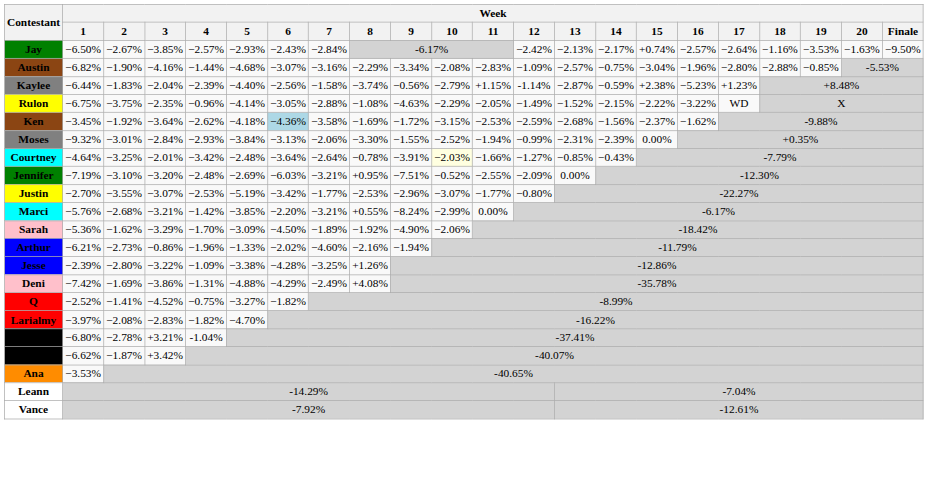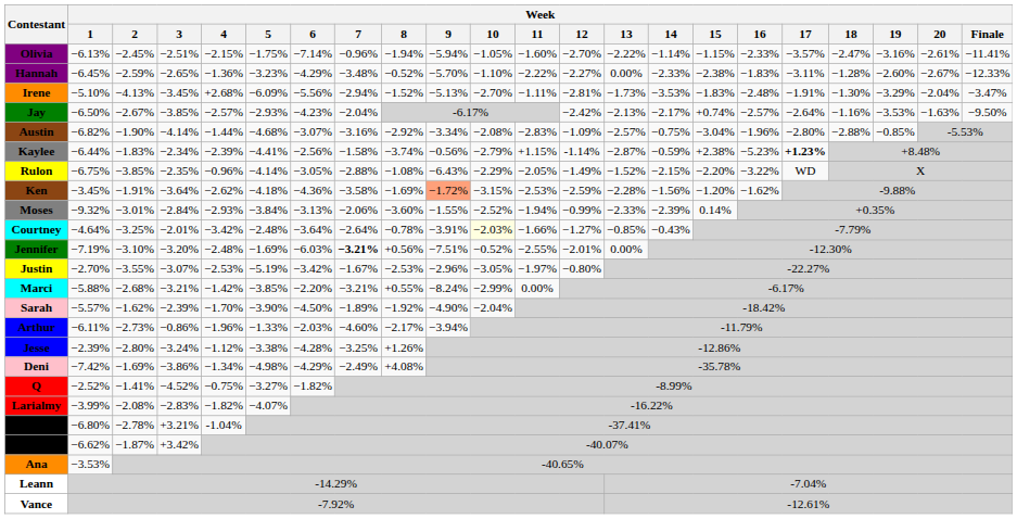+ row: Olivia | −6.13% | −2.45% | −2.51% | −2.15% | −1.75% | −7.14% | −0.96% | −1.94% | −5.94% | −1.05% | −1.60% | −2.70% | −2.22% | −1.14% | −1.15% | −2.33% | −3.57% | −2.47% | −3.16% | −2.61% | −11.41%
+ row: Hannah | −6.45% | −2.59% | −2.65% | −1.36% | −3.23% | −4.29% | −3.48% | −0.52% | −5.70% | −1.10% | −2.22% | −2.27% | 0.00% | −2.33% | −2.38% | −1.83% | −3.11% | −1.28% | −2.60% | −2.67% | −12.33%
+ row: Irene | −5.10% | −4.13% | −3.45% | +2.68% | −6.09% | −5.56% | −2.94% | −1.52% | −5.13% | −2.70% | −1.11% | −2.81% | −1.73% | −3.53% | −1.83% | −2.48% | −1.91% | −1.30% | −3.29% | −2.04% | −3.47%
Jay | Week / 6: −2.43% -> −4.23%
Jay | Week / 7: −2.84% -> −2.04%
Austin | Week / 3: −4.16% -> −4.14%
Austin | Week / 8: −2.29% -> −2.92%
Kaylee | Week / 3: −2.04% -> −2.34%
Kaylee | Week / 5: −4.40% -> −4.41%
Kaylee | Week / 17: normal -> bold
Rulon | Week / 2: −3.75% -> −3.85%
Rulon | Week / 9: −4.63% -> −6.43%
Rulon | Week / 15: −2.22% -> −2.20%
Ken | Week / 2: −1.92% -> −1.91%
Ken | Week / 6: lightblue background -> no background
Ken | Week / 9: no background -> lightsalmon background
Ken | Week / 13: −2.68% -> −2.28%
Ken | Week / 15: −2.37% -> −1.20%
Moses | Week / 8: −3.30% -> −3.60%
Moses | Week / 13: −2.31% -> −2.33%
Moses | Week / 15: 0.00% -> 0.14%
Jennifer | Week / 5: −2.69% -> −1.69%
Jennifer | Week / 7: normal -> bold
Jennifer | Week / 8: +0.95% -> +0.56%
Jennifer | Week / 12: −2.09% -> −2.01%
Justin | Week / 7: −1.77% -> −1.67%
Justin | Week / 10: −3.07% -> −3.05%
Justin | Week / 11: −1.77% -> −1.97%
Marci | Week / 1: −5.76% -> −5.88%
Sarah | Week / 1: −5.36% -> −5.57%
Sarah | Week / 3: −3.29% -> −2.39%
Sarah | Week / 5: −3.09% -> −3.90%
Sarah | Week / 10: −2.06% -> −2.04%
Arthur | Week / 1: −6.21% -> −6.11%
Arthur | Week / 6: −2.02% -> −2.03%
Arthur | Week / 8: −2.16% -> −2.17%
Arthur | Week / 9: −1.94% -> −3.94%
Jesse | Week / 3: −3.22% -> −3.24%
Jesse | Week / 4: −1.09% -> −1.12%
Deni | Week / 4: −1.31% -> −1.34%
Deni | Week / 5: −4.88% -> −4.98%
Larialmy | Week / 1: −3.97% -> −3.99%
Larialmy | Week / 5: −4.70% -> −4.07%
